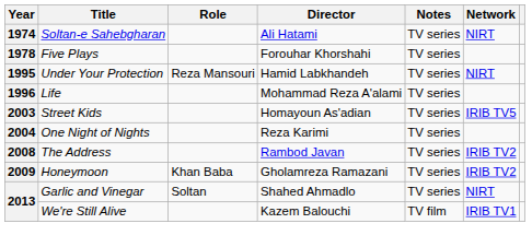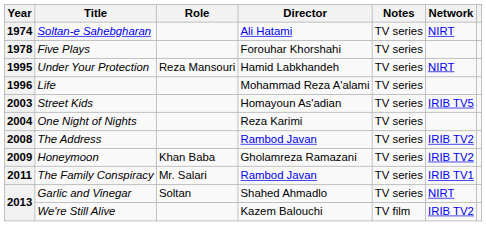+ row: 2011 | The Family Conspiracy | Mr. Salari | Rambod Javan | TV series | IRIB TV1
2013 / We're Still Alive | Network: IRIB TV1 -> IRIB TV2
